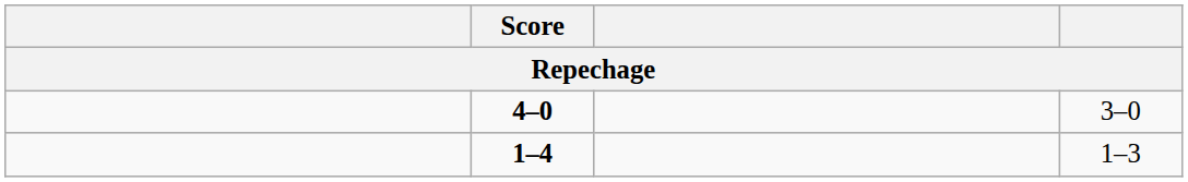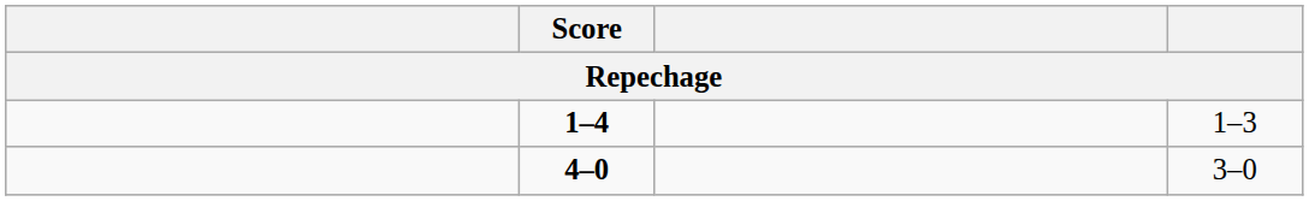rows swapped: 1–4 <-> 4–0
